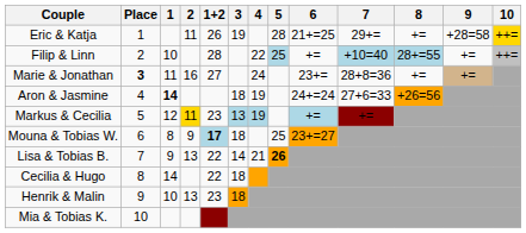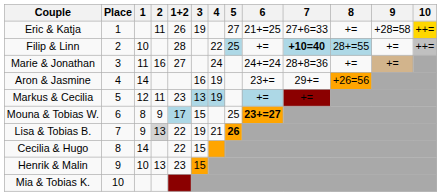Eric & Katja | 5: 28 -> 27
Eric & Katja | 7: 29+= -> 27+6=33
Filip & Linn | 7: normal -> bold
Marie & Jonathan | Place: bold -> normal
Marie & Jonathan | 6: 23+= -> 24+=24
Aron & Jasmine | 1: bold -> normal
Aron & Jasmine | 3: 18 -> 16
Aron & Jasmine | 6: 24+=24 -> 23+=
Aron & Jasmine | 7: 27+6=33 -> 29+=
Markus & Cecilia | 2: gold background -> no background
Mouna & Tobias W. | 1+2: bold -> normal
Mouna & Tobias W. | 3: 18 -> 15
Mouna & Tobias W. | 6: normal -> bold
Lisa & Tobias B. | 2: no background -> lightgrey background
Lisa & Tobias B. | 3: 14 -> 19
Cecilia & Hugo | 3: 18 -> 15
Henrik & Malin | 3: 18 -> 15
